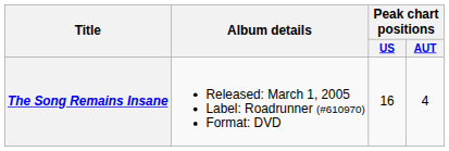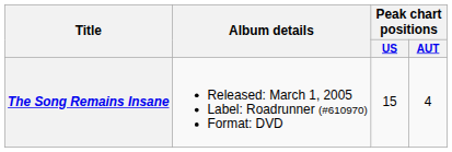The Song Remains Insane | Peak chart positions / US: 16 -> 15
